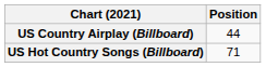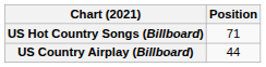rows swapped: US Country Airplay (Billboard) <-> US Hot Country Songs (Billboard)
